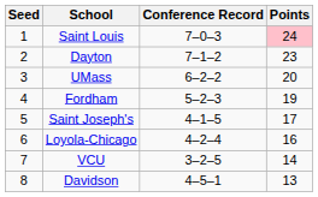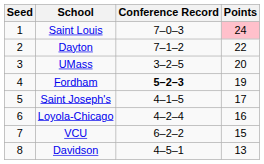Dayton | Points: 23 -> 22
UMass | Conference Record: 6–2–2 -> 3–2–5
Fordham | Conference Record: normal -> bold
VCU | Conference Record: 3–2–5 -> 6–2–2
VCU | Points: 14 -> 15
